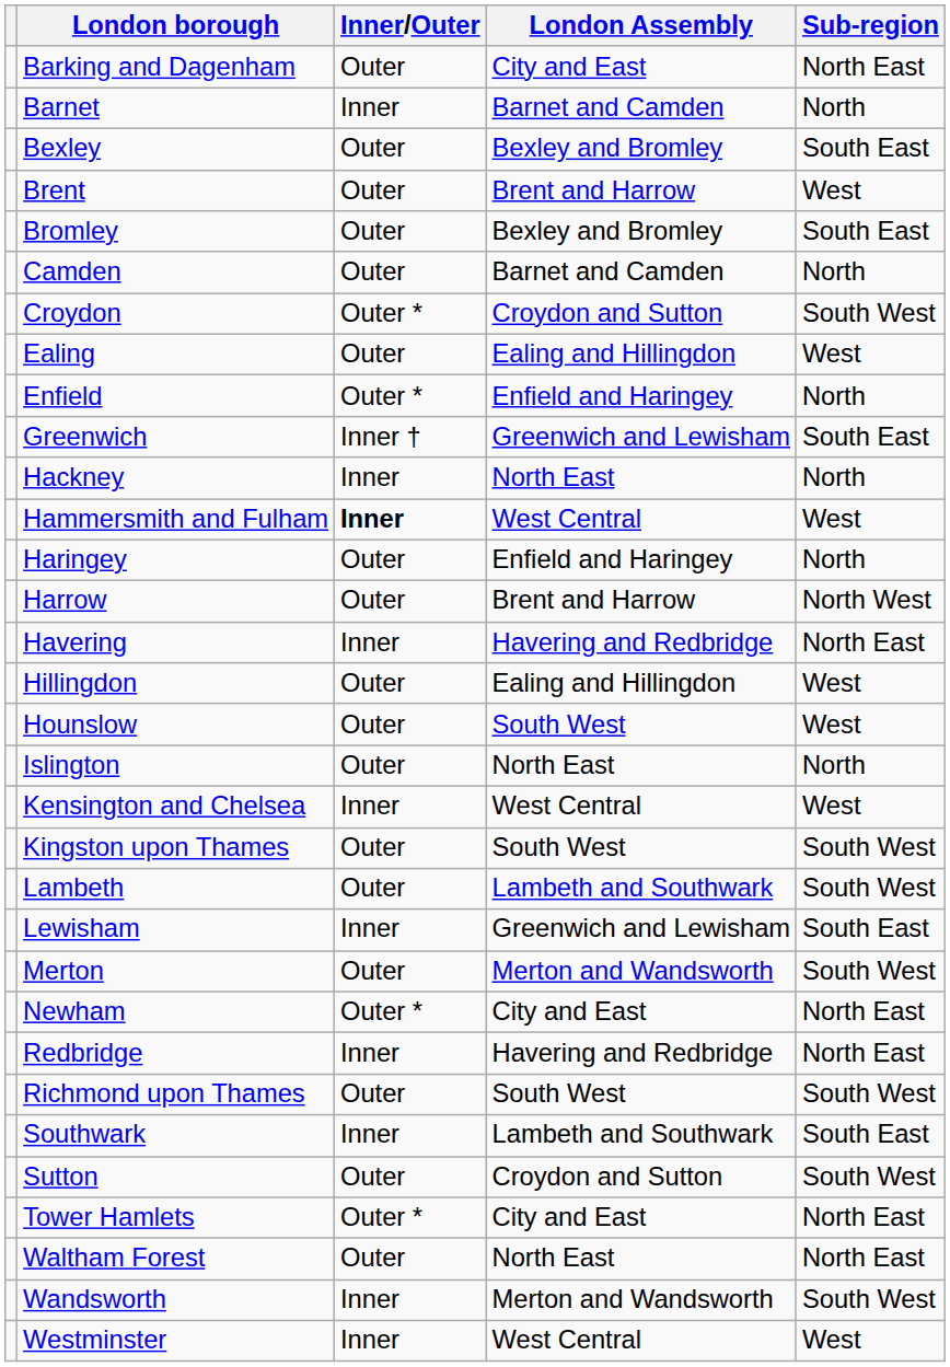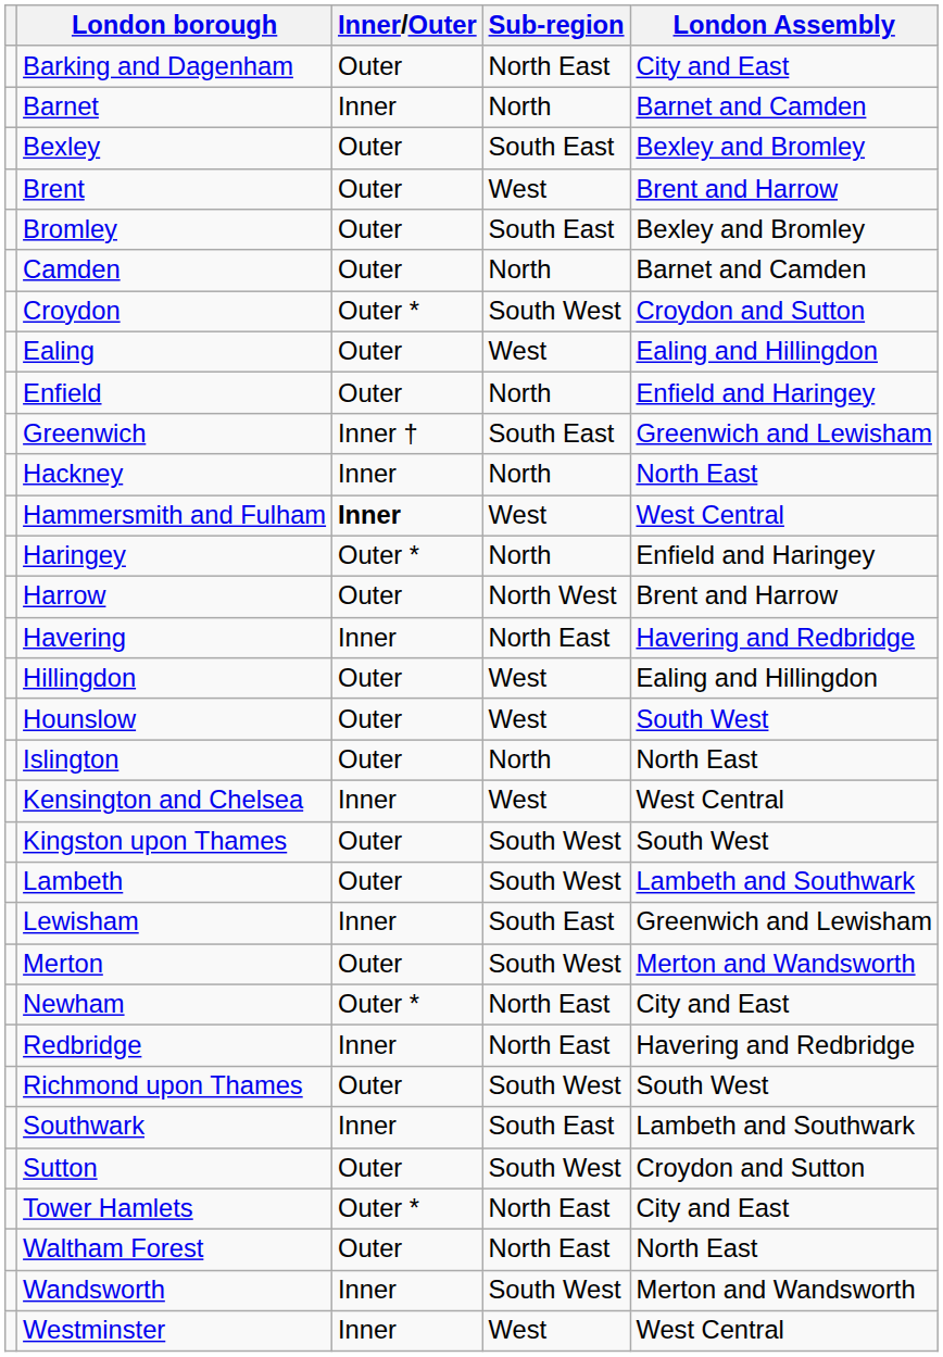columns swapped: Sub-region <-> London Assembly
Enfield | Inner/Outer: Outer * -> Outer
Haringey | Inner/Outer: Outer -> Outer *
